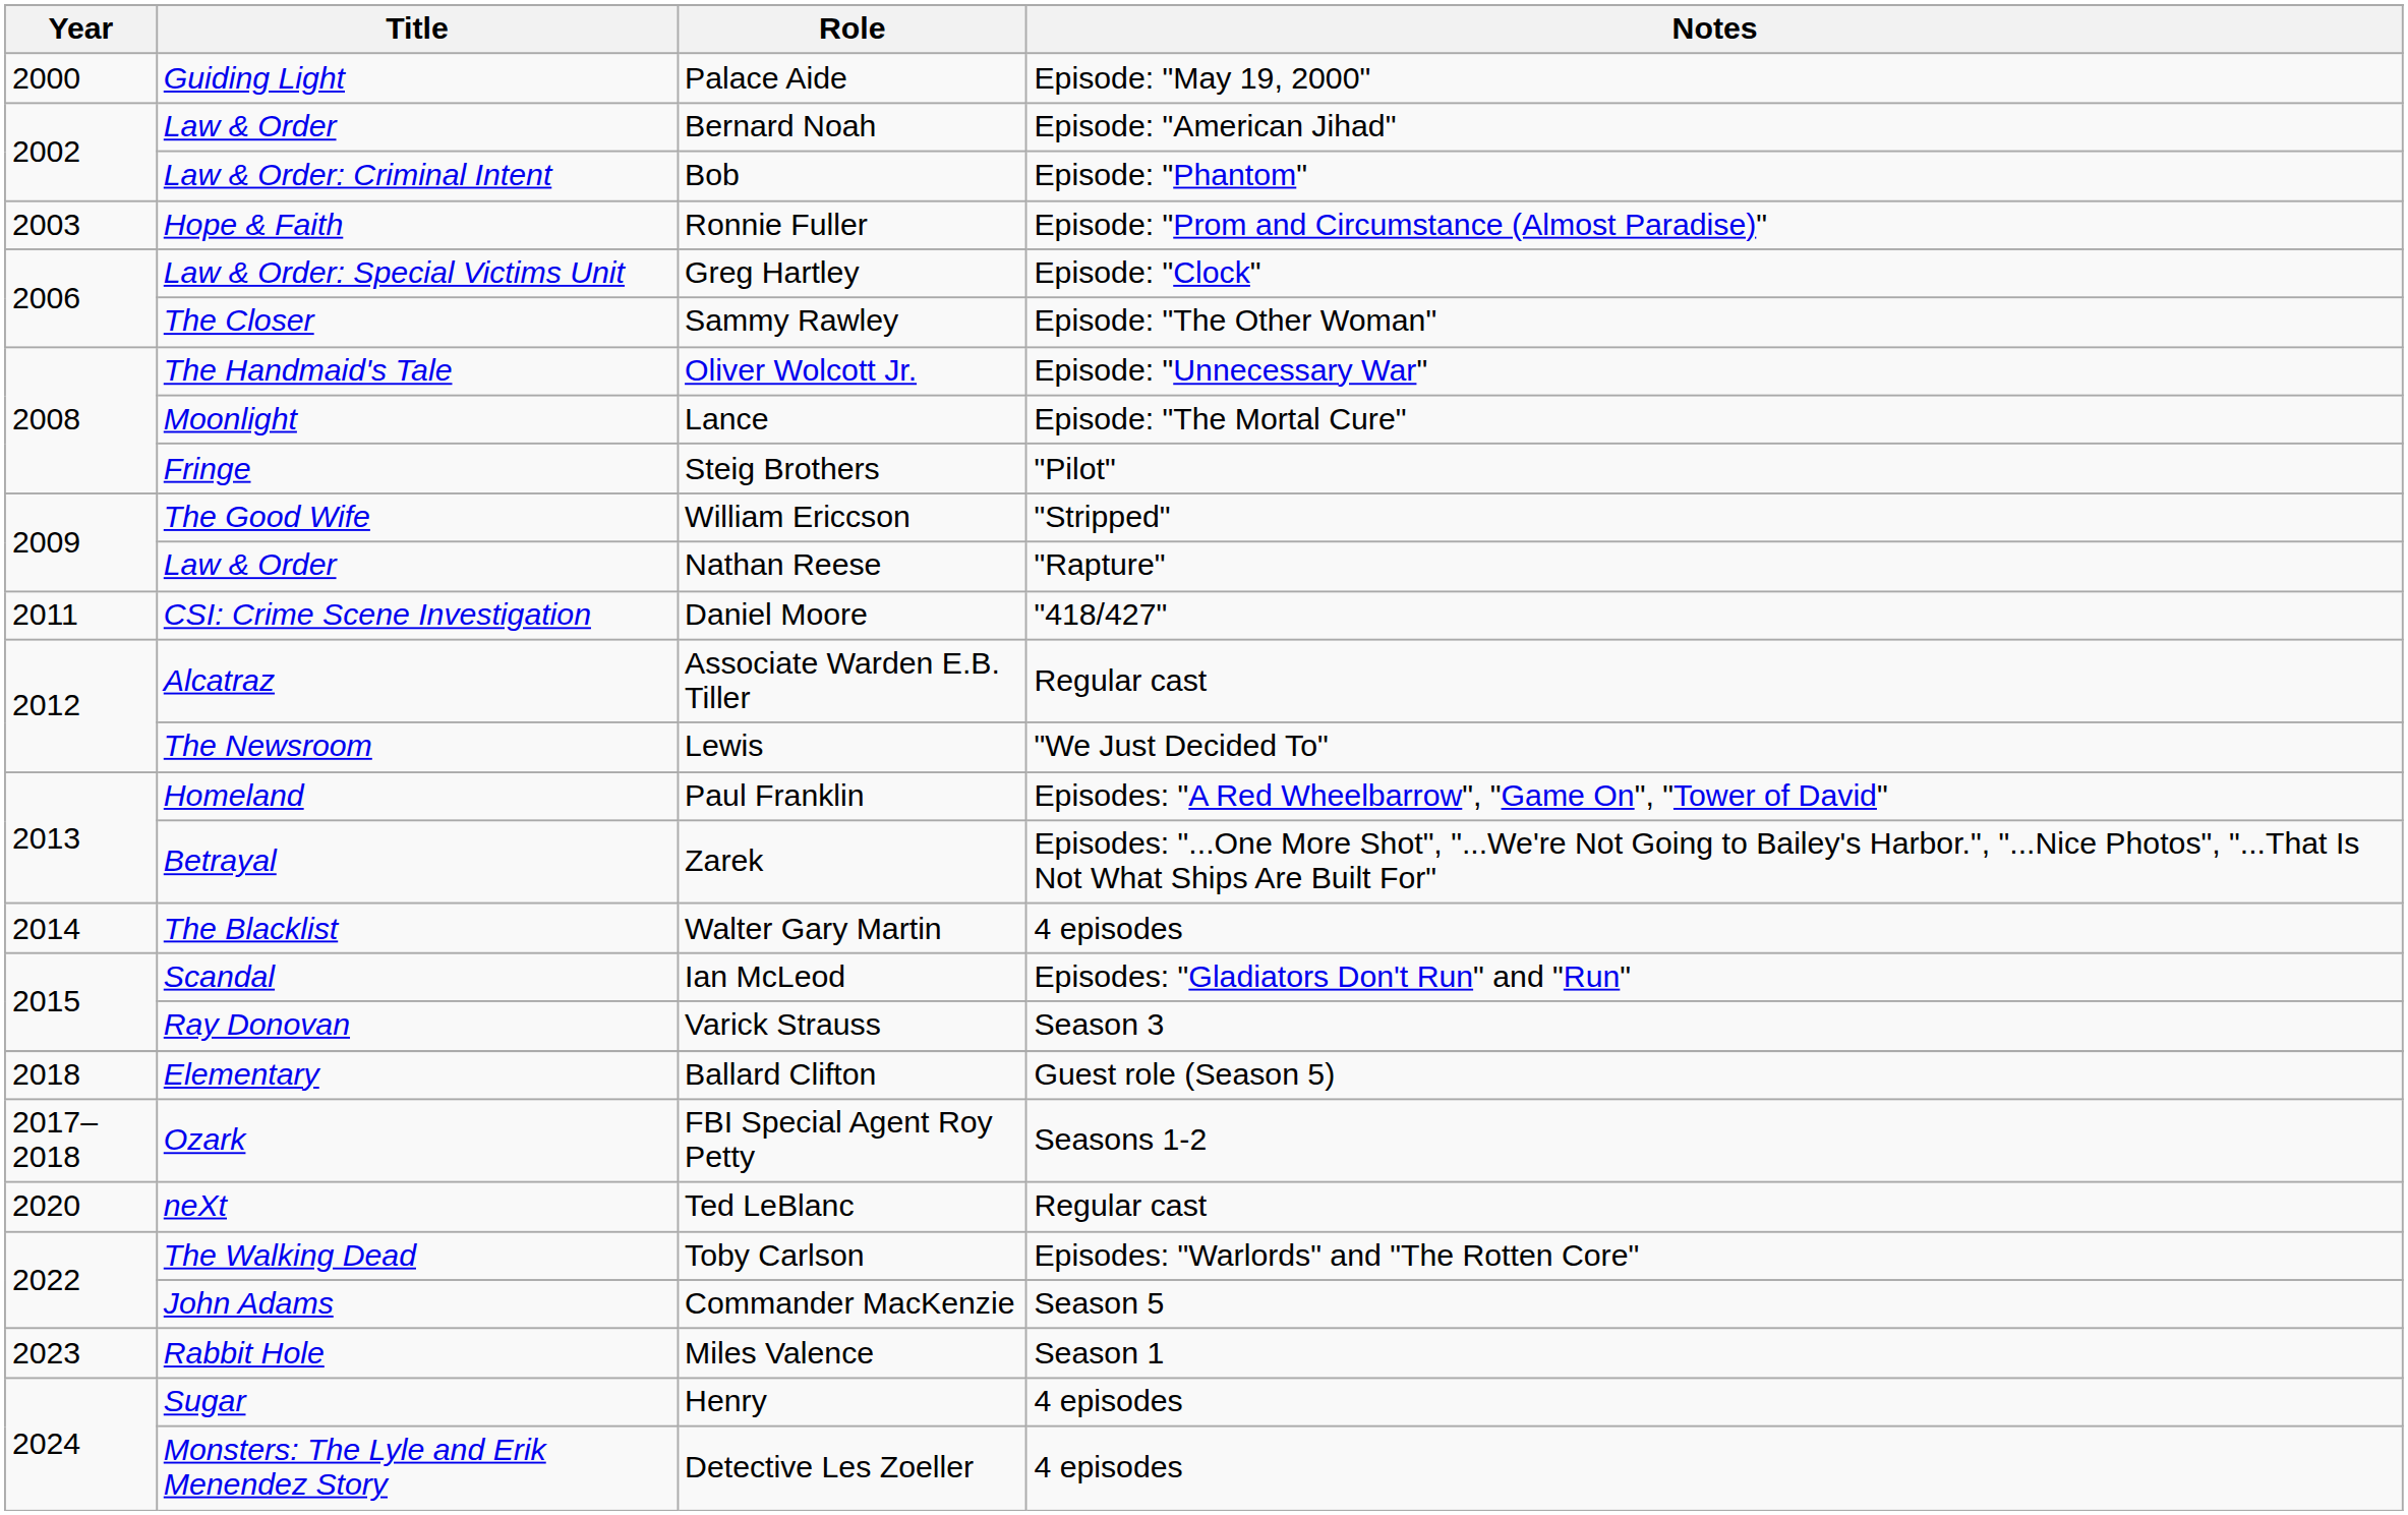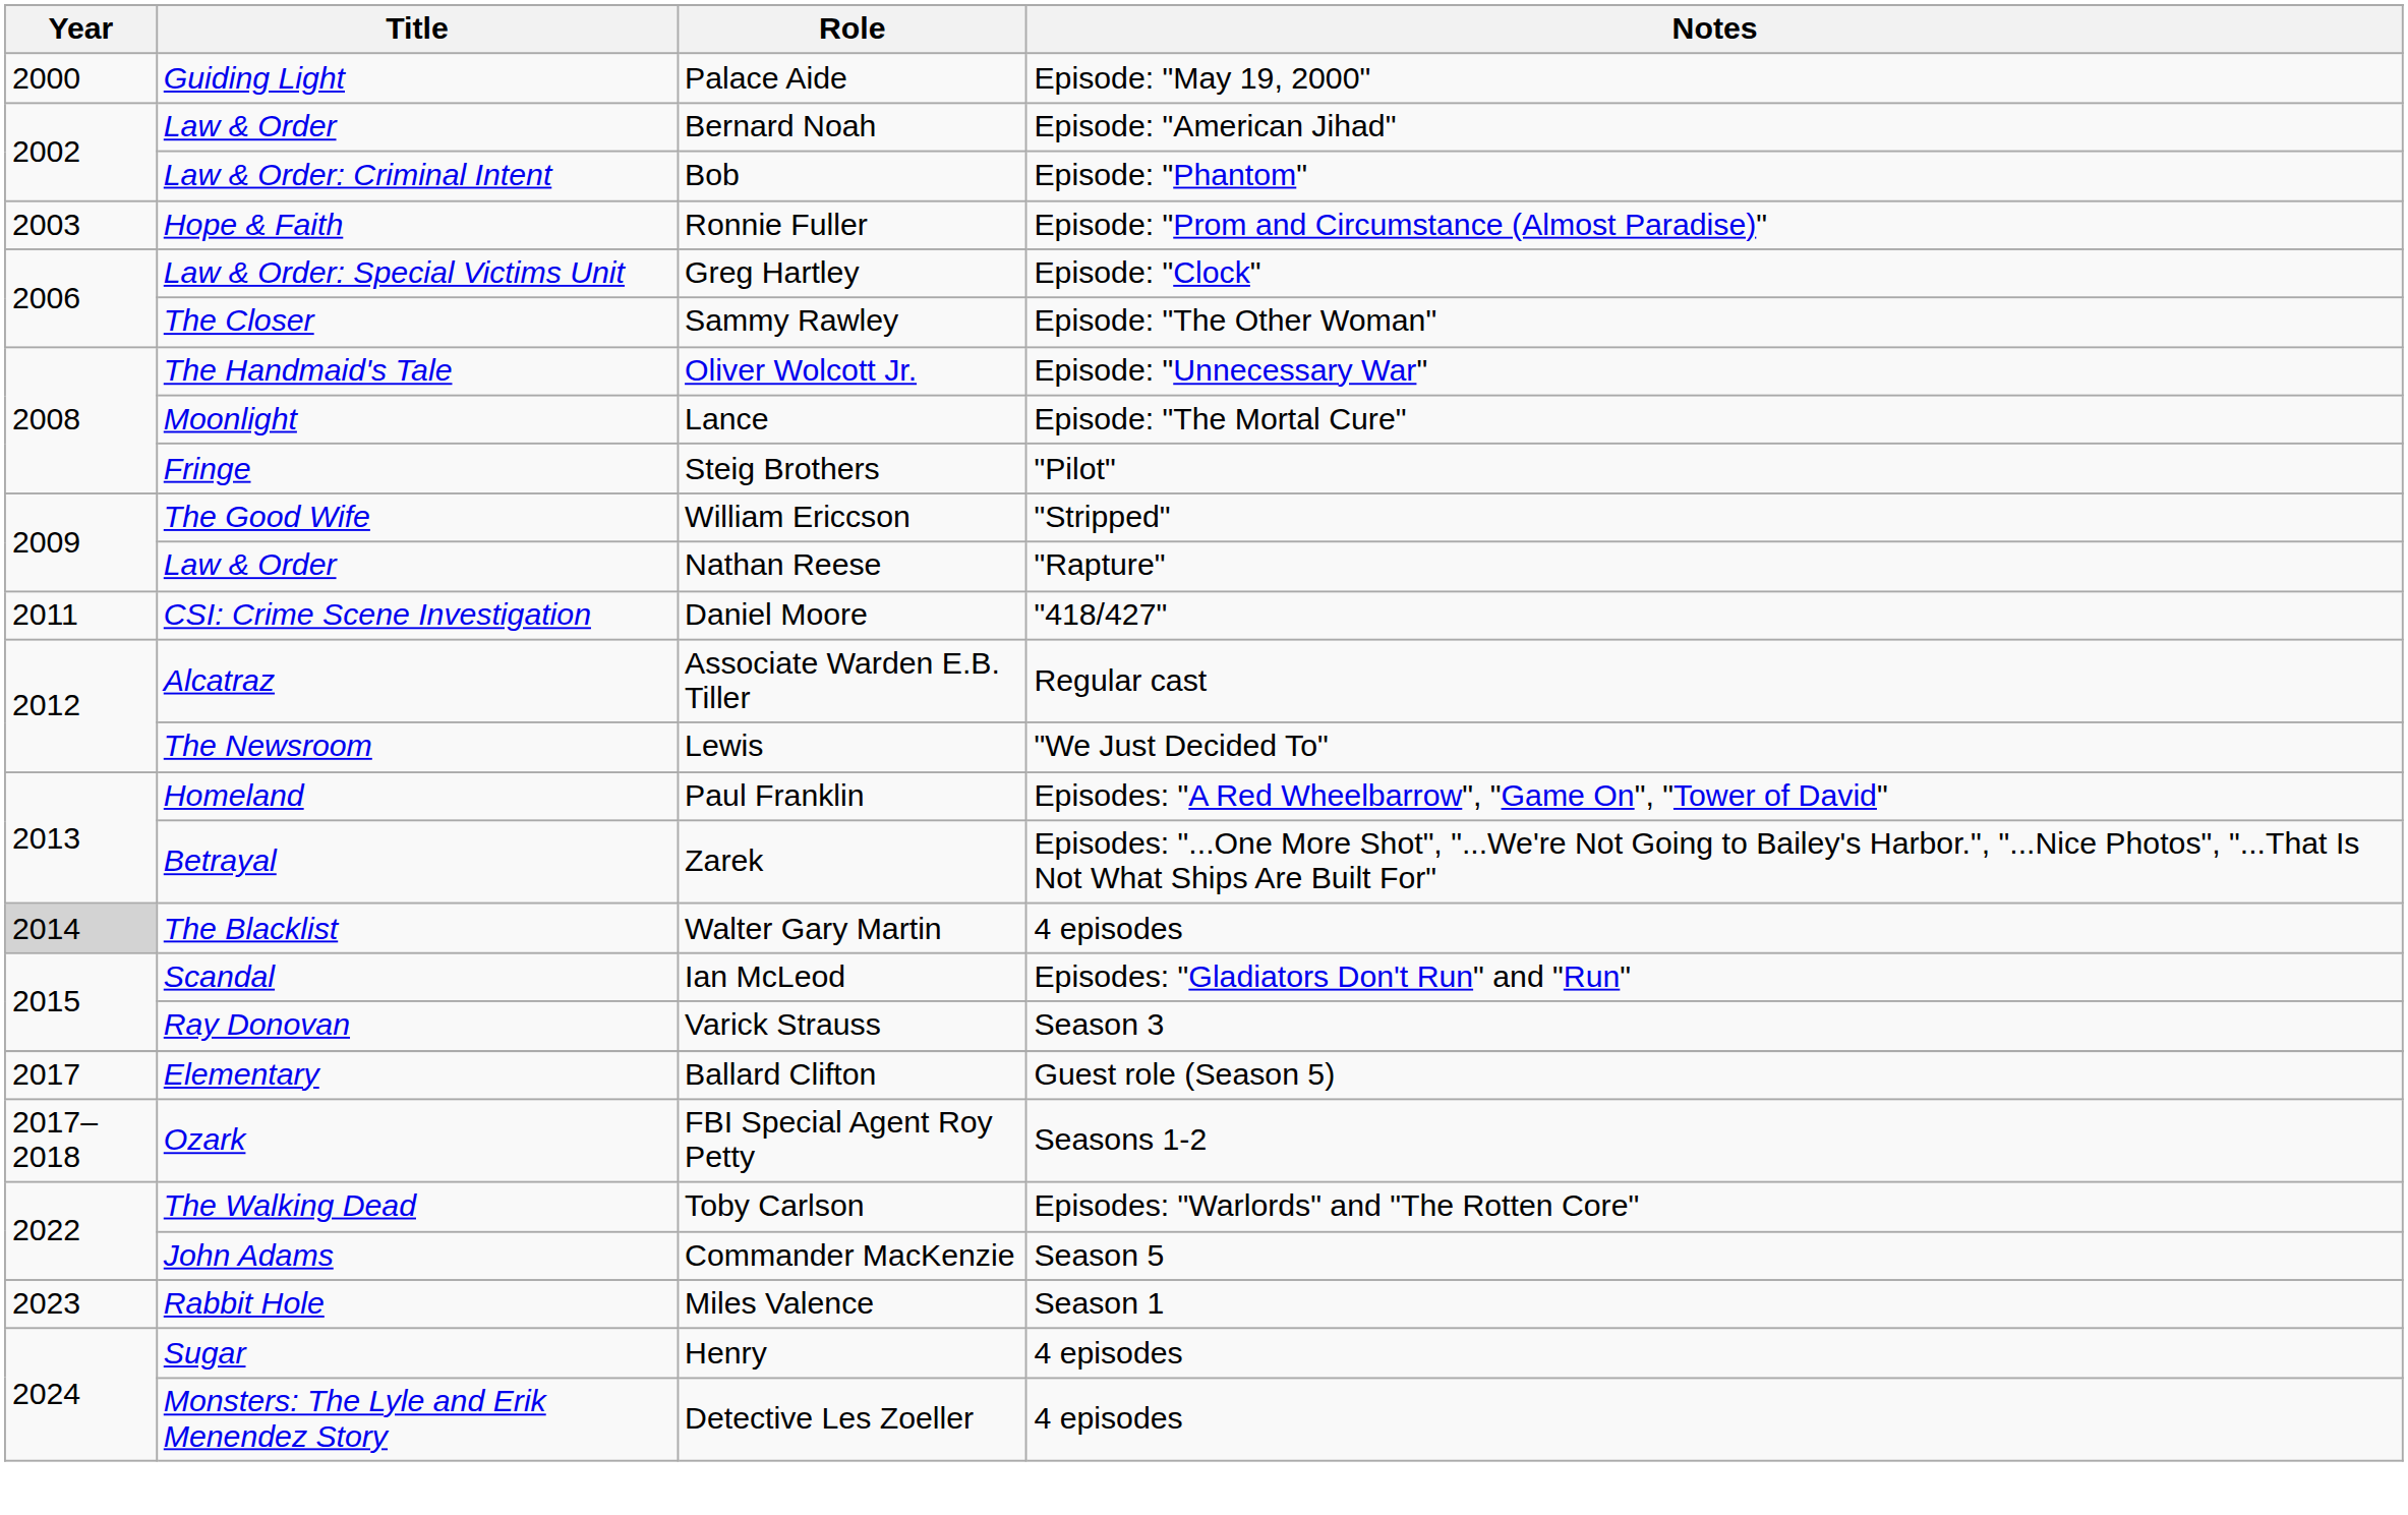Walter Gary Martin | Year: no background -> lightgrey background
Ballard Clifton | Year: 2018 -> 2017
- row: 2020 | neXt | Ted LeBlanc | Regular cast
